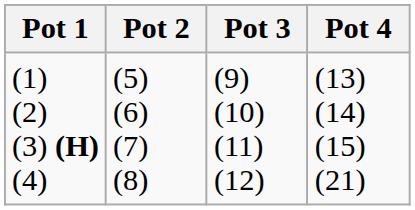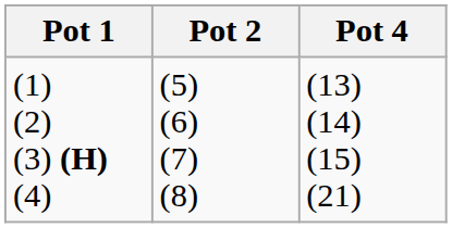- column: Pot 3 | (9) (10) (11) (12)
